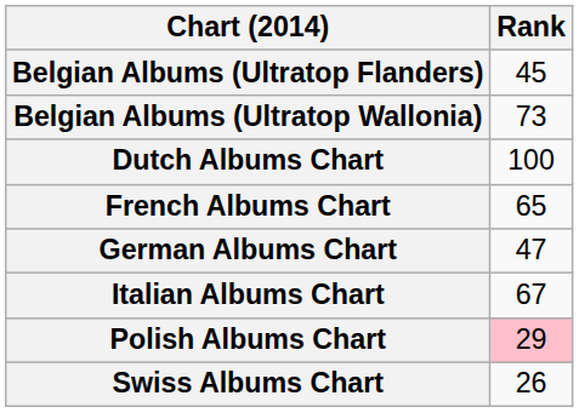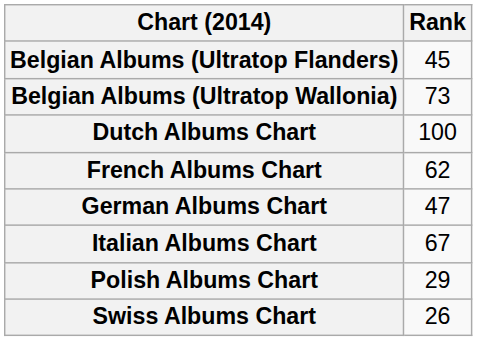French Albums Chart | Rank: 65 -> 62
Polish Albums Chart | Rank: pink background -> no background
